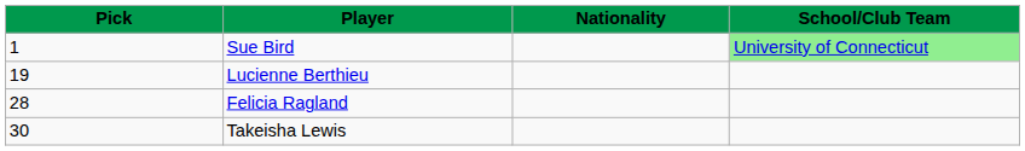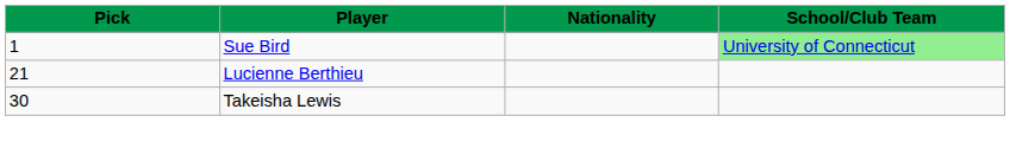Lucienne Berthieu | Pick: 19 -> 21
- row: 28 | Felicia Ragland
